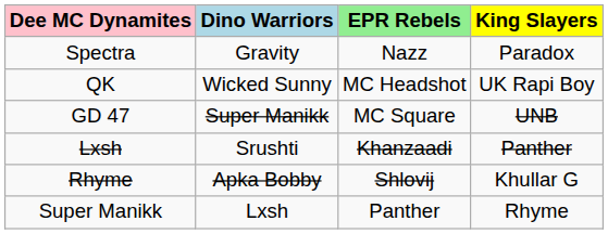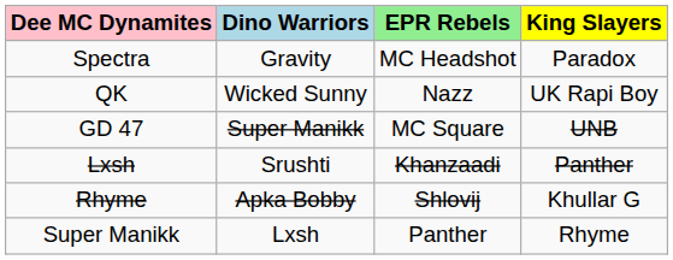Spectra | EPR Rebels: Nazz -> MC Headshot
QK | EPR Rebels: MC Headshot -> Nazz
